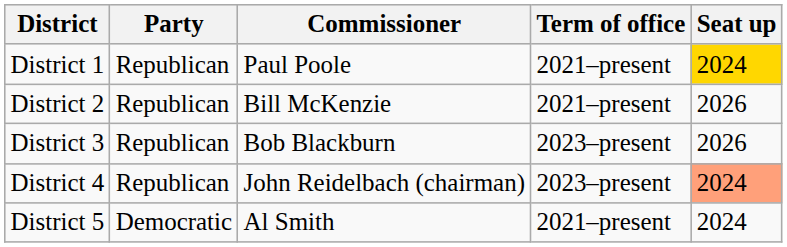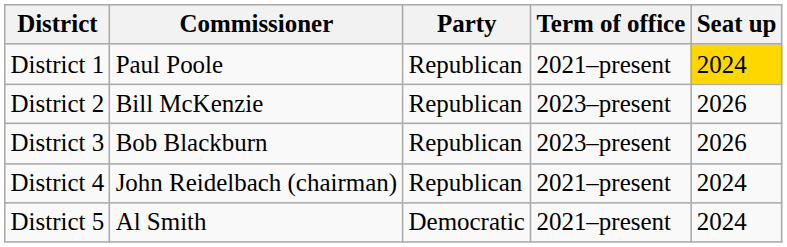columns swapped: Commissioner <-> Party
District 2 | Term of office: 2021–present -> 2023–present
District 4 | Term of office: 2023–present -> 2021–present
District 4 | Seat up: lightsalmon background -> no background
